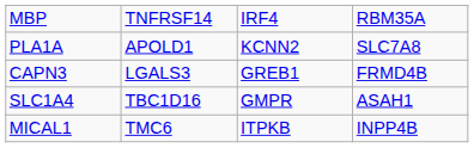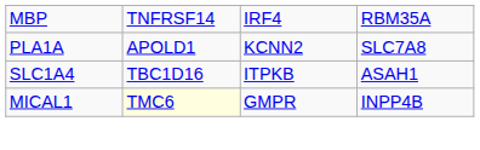- row: CAPN3 | LGALS3 | GREB1 | FRMD4B
SLC1A4 | column 3: GMPR -> ITPKB
MICAL1 | column 2: no background -> lightyellow background
MICAL1 | column 3: ITPKB -> GMPR
